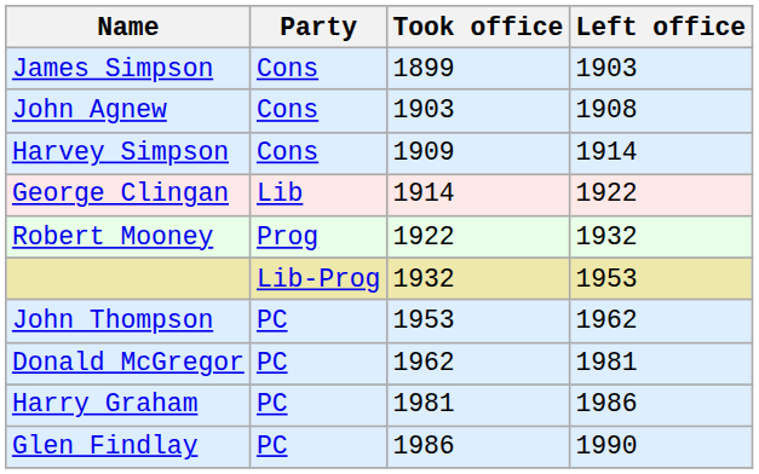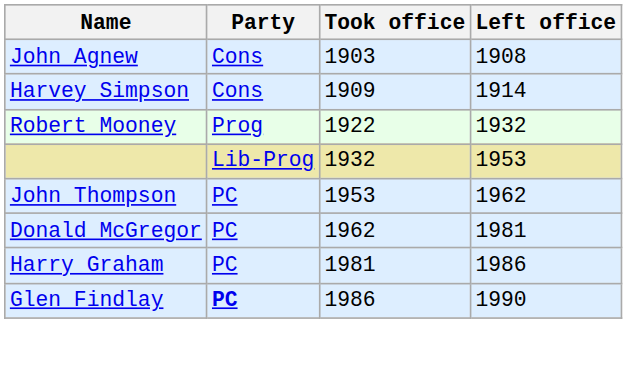- row: James Simpson | Cons | 1899 | 1903
- row: George Clingan | Lib | 1914 | 1922
Glen Findlay | Party: normal -> bold
